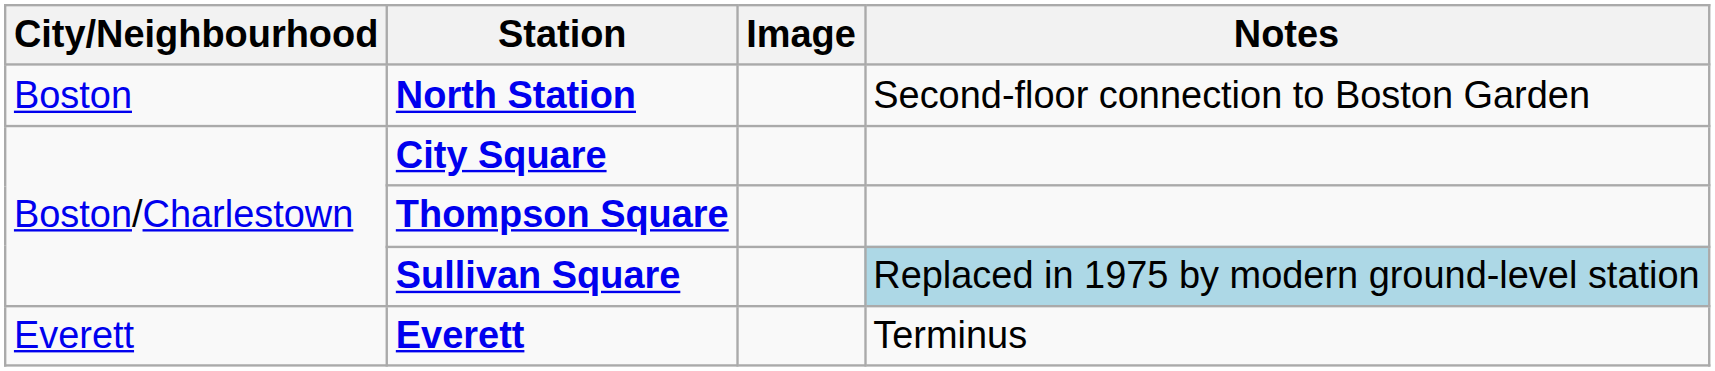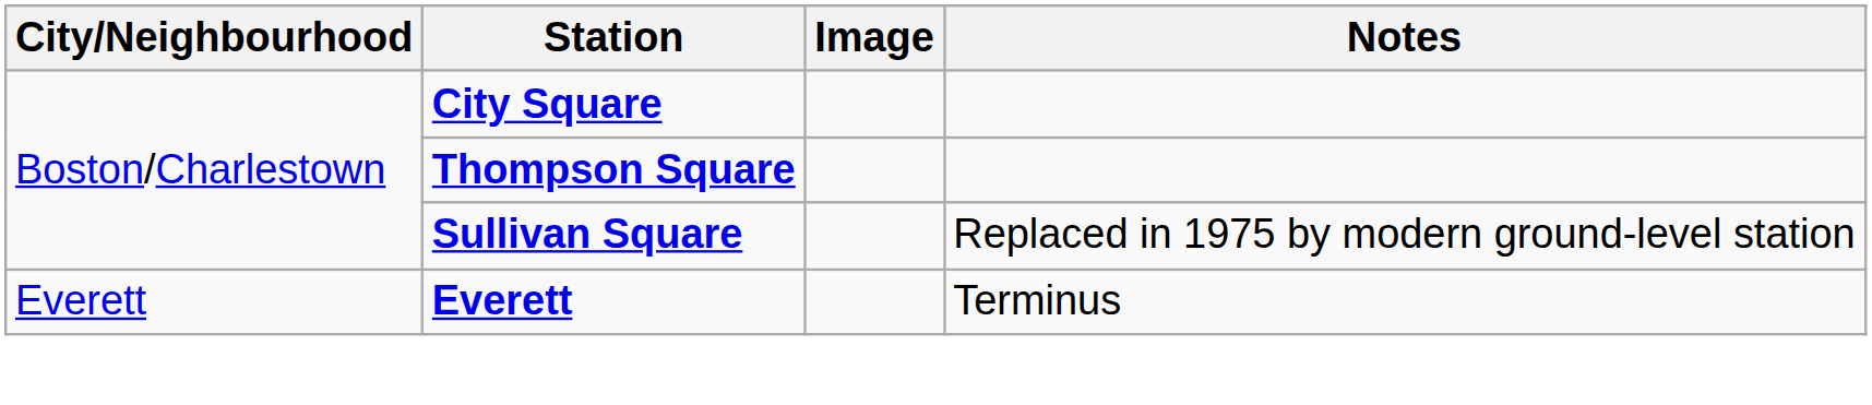- row: Boston | North Station | Second-floor connection to Boston Garden
Sullivan Square | Notes: lightblue background -> no background
